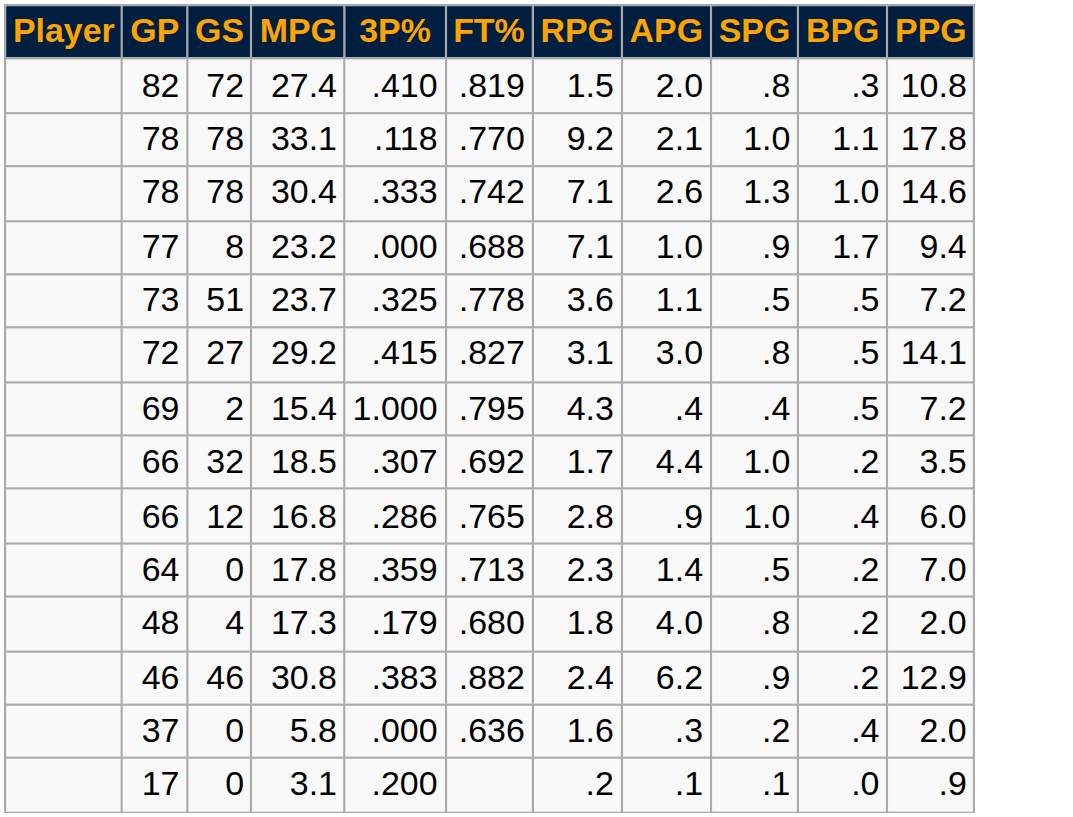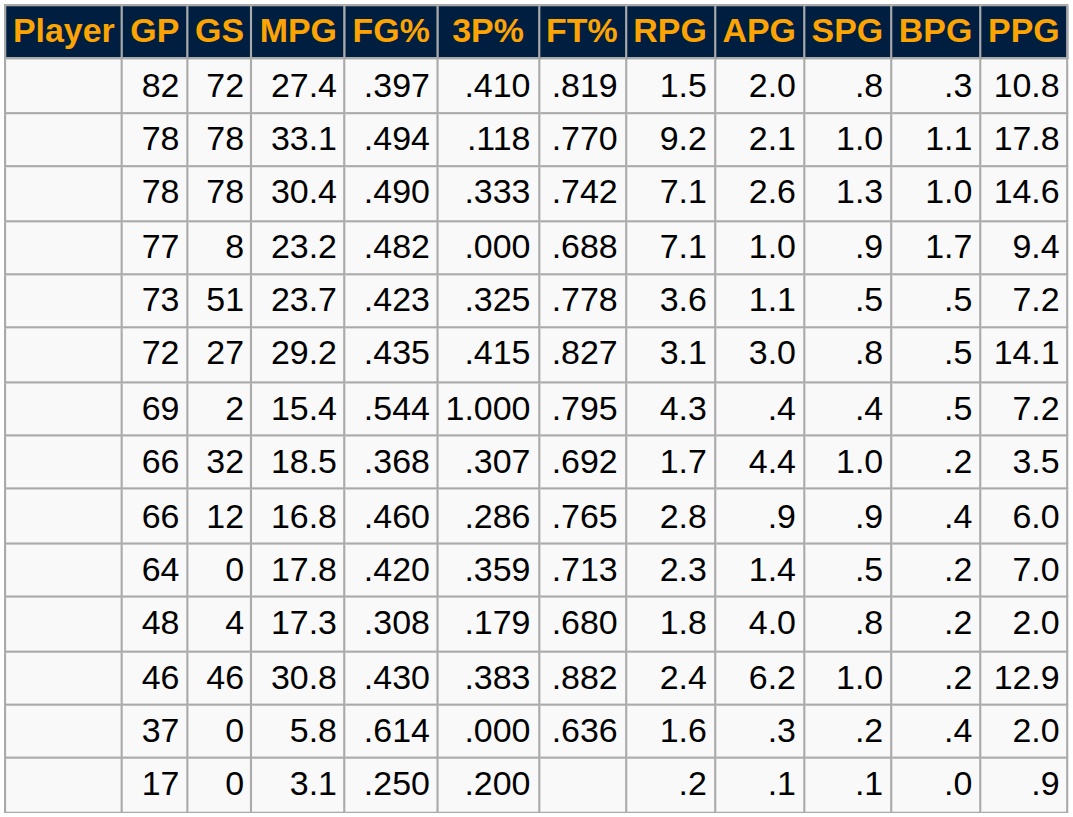+ column: FG% | .397 | .494 | .490 | .482 | .423 | .435 | .544 | .368 | .460 | .420 | .308 | .430 | .614 | .250
16.8 | SPG: 1.0 -> .9
30.8 | SPG: .9 -> 1.0
